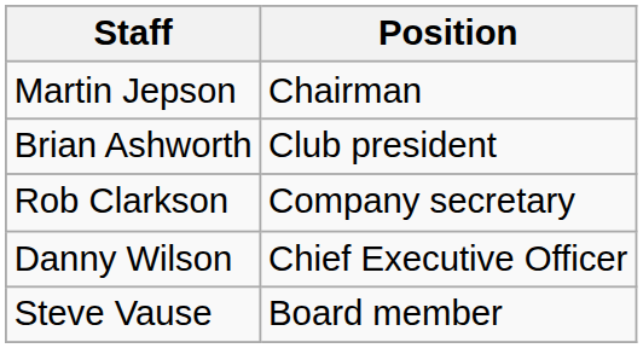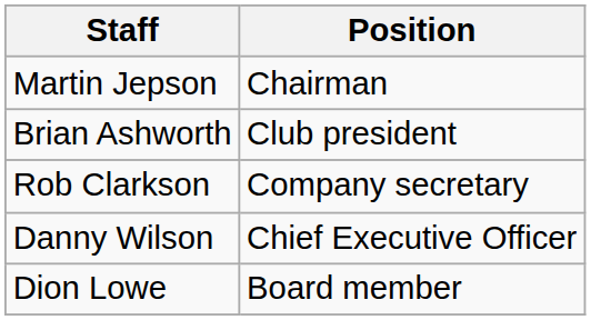- row: Steve Vause | Board member
+ row: Dion Lowe | Board member
